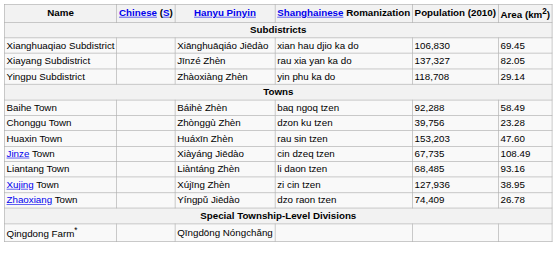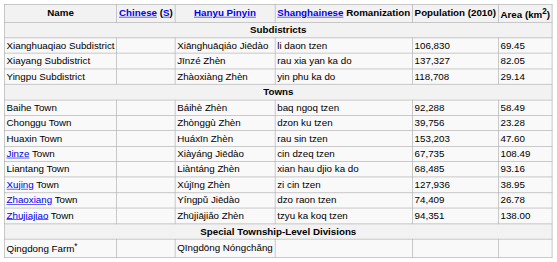Xianghuaqiao Subdistrict | Shanghainese Romanization: xian hau djio ka do -> li daon tzen
Liantang Town | Shanghainese Romanization: li daon tzen -> xian hau djio ka do
+ row: Zhujiajiao Town | Zhūjiājiǎo Zhèn | tzyu ka koq tzen | 94,351 | 138.00
